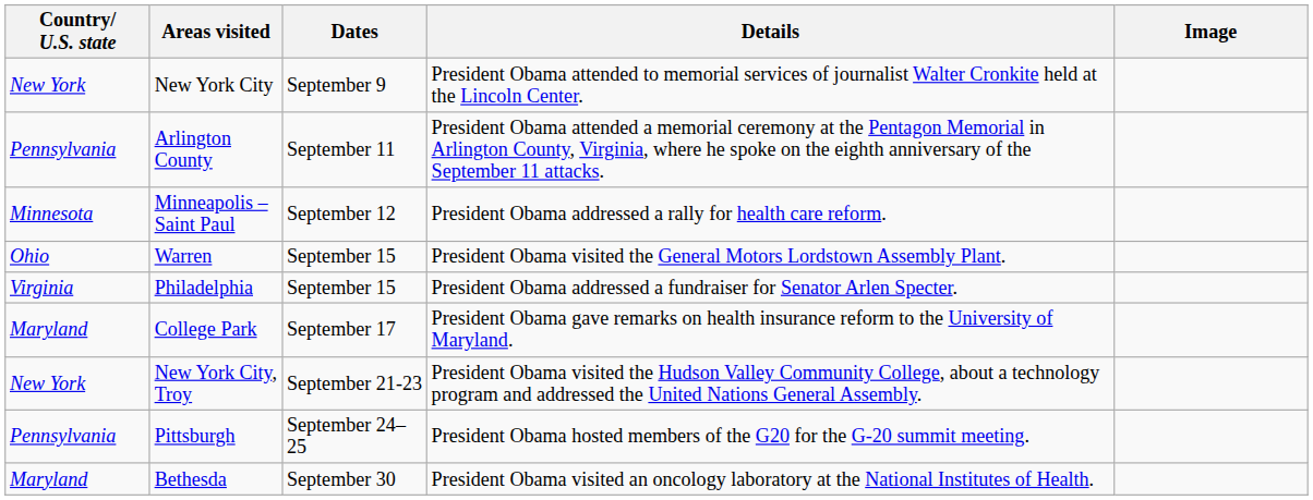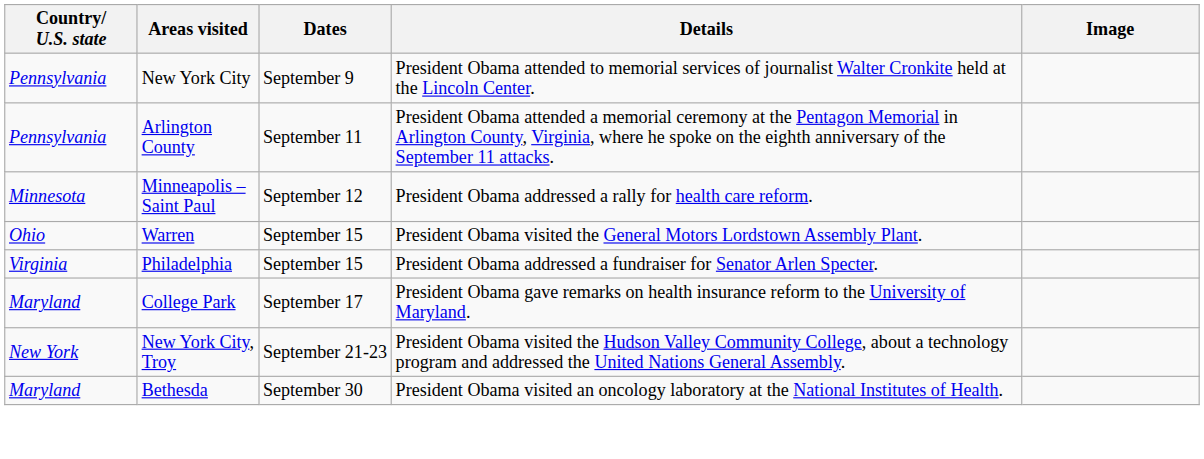New York City | Country/ U.S. state: New York -> Pennsylvania
- row: Pennsylvania | Pittsburgh | September 24–25 | President Obama hosted members of the G20 for the G-20 summit meeting.
